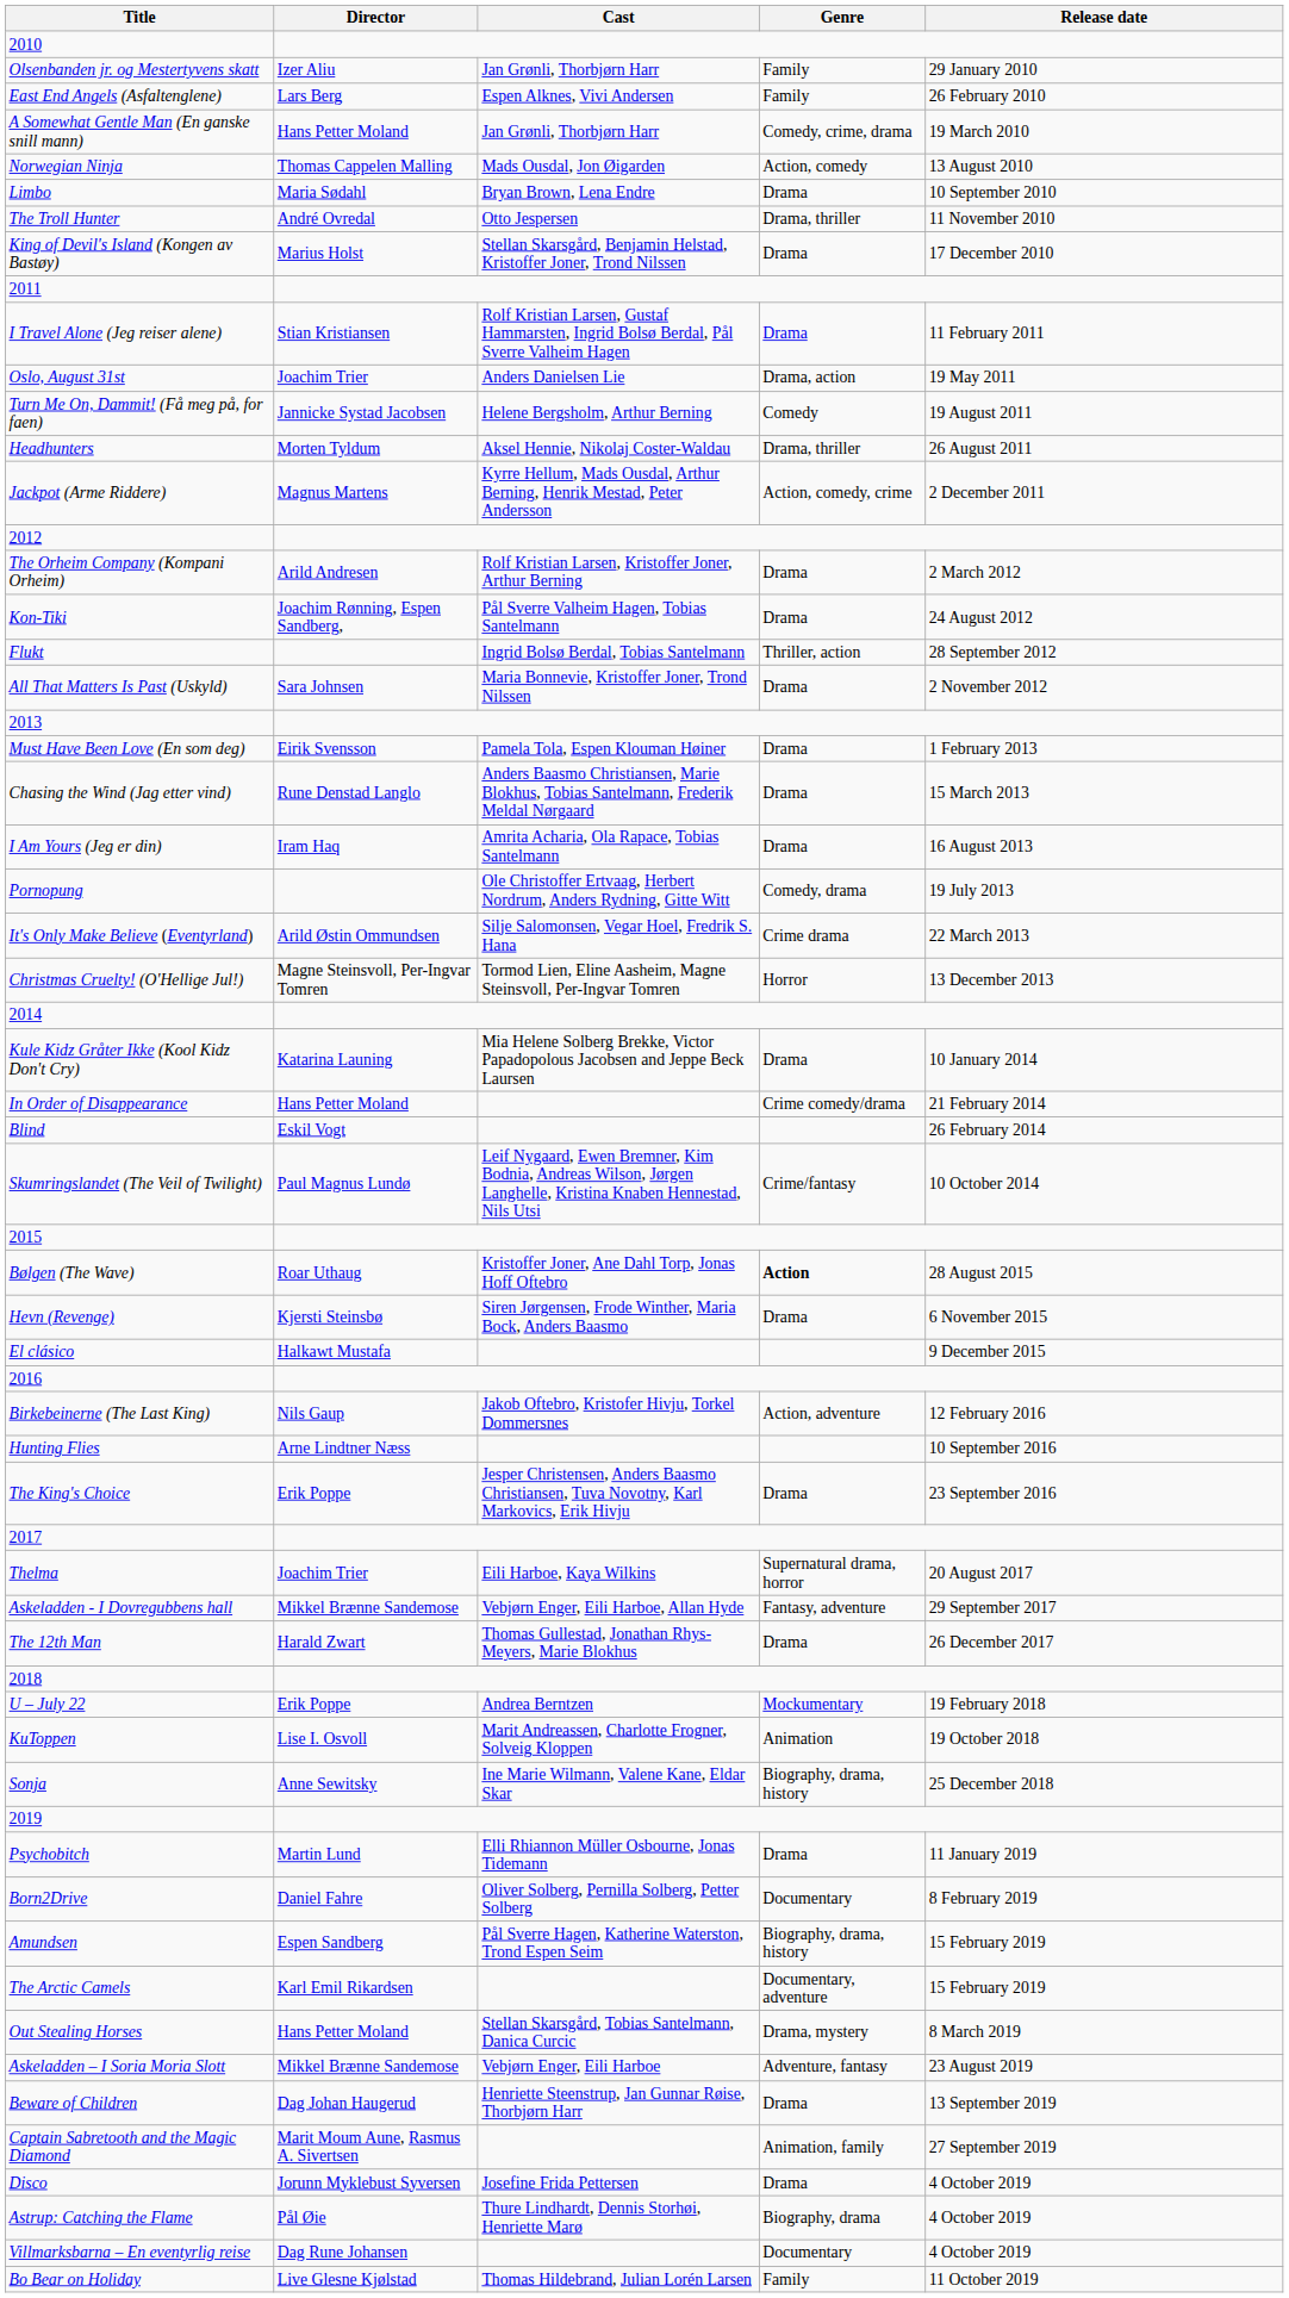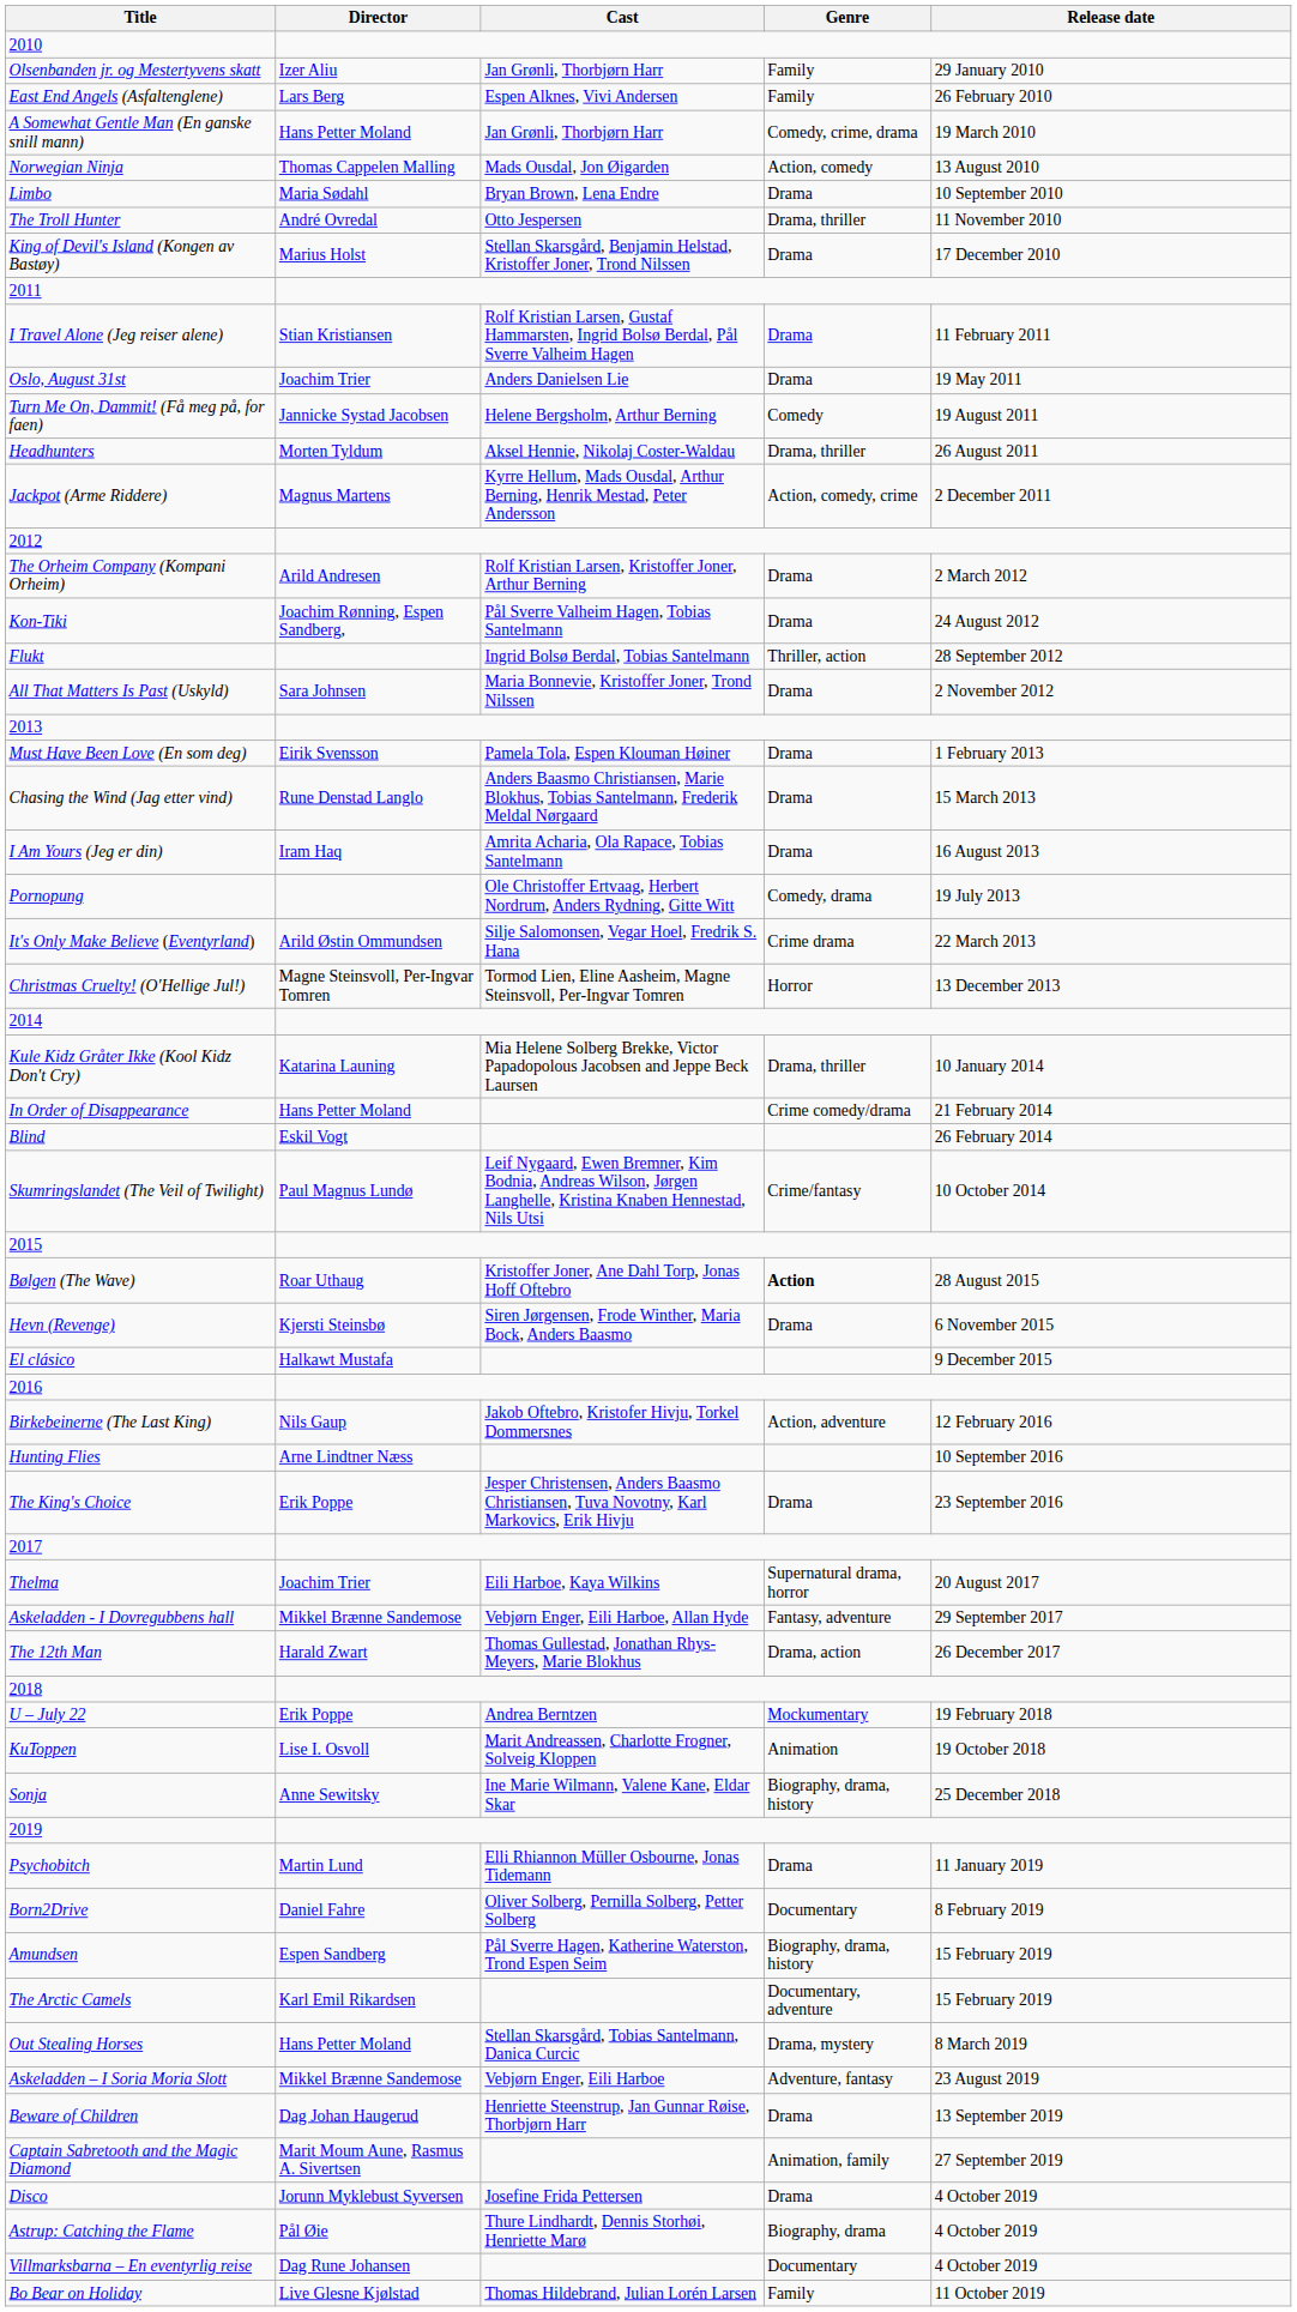Oslo, August 31st | Genre: Drama, action -> Drama
Kule Kidz Gråter Ikke (Kool Kidz Don't Cry) | Genre: Drama -> Drama, thriller
The 12th Man | Genre: Drama -> Drama, action
